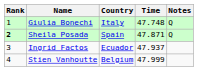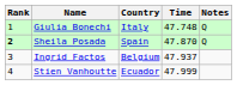Sheila Posada | Time: 47.871 -> 47.870
Ingrid Factos | Country: Ecuador -> Belgium
Stien Vanhoutte | Country: Belgium -> Ecuador
